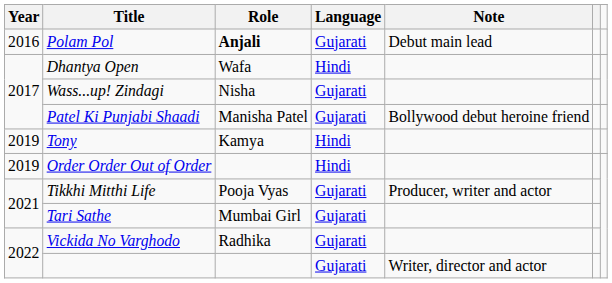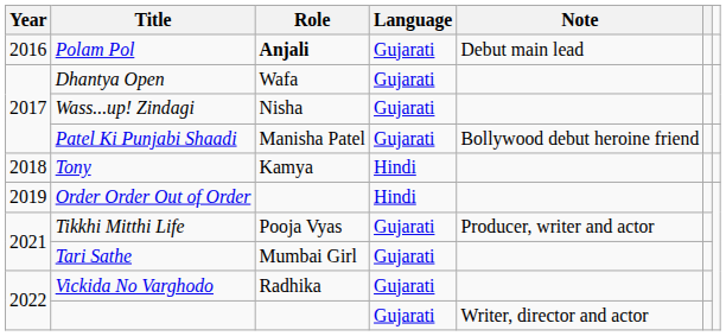Dhantya Open | Language: Hindi -> Gujarati
Tony | Year: 2019 -> 2018
